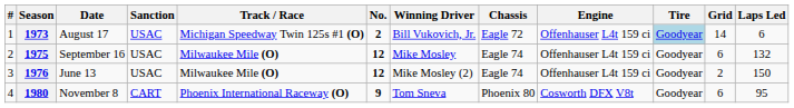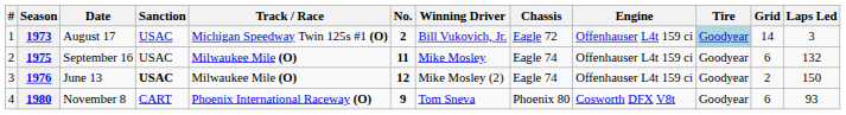1973 | Laps Led: 6 -> 3
1975 | No.: 12 -> 11
1976 | Sanction: normal -> bold
1980 | Laps Led: 95 -> 93
